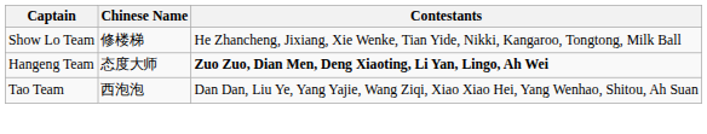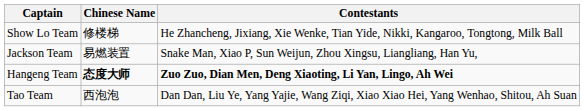+ row: Jackson Team | 易燃装置 | Snake Man, Xiao P, Sun Weijun, Zhou Xingsu, Liangliang, Han Yu,
Hangeng Team | Chinese Name: normal -> bold
